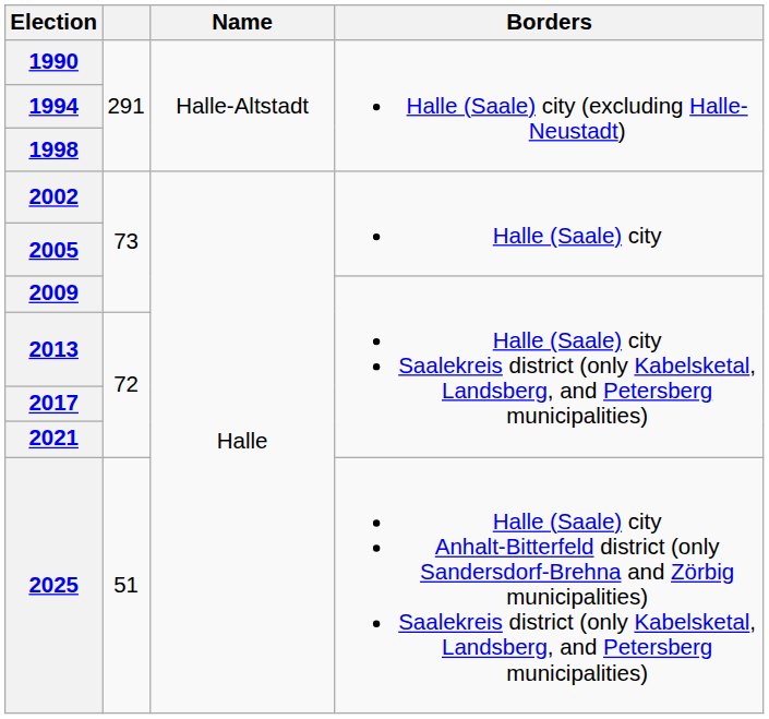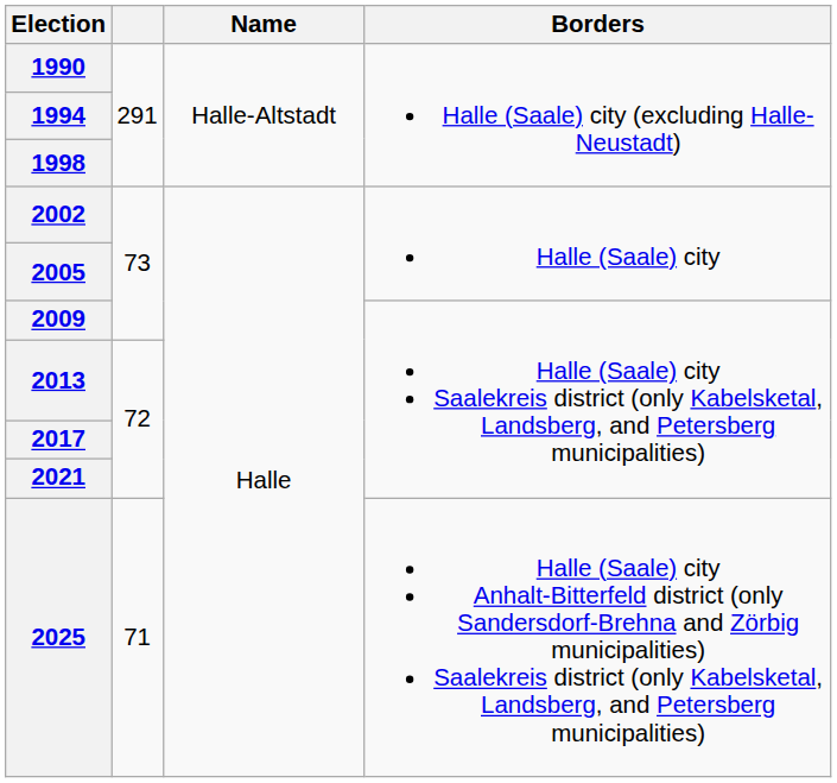2025 | column 2: 51 -> 71
